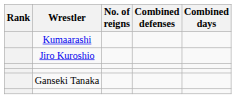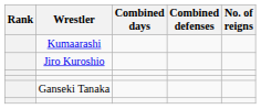columns swapped: No. of reigns <-> Combined days
